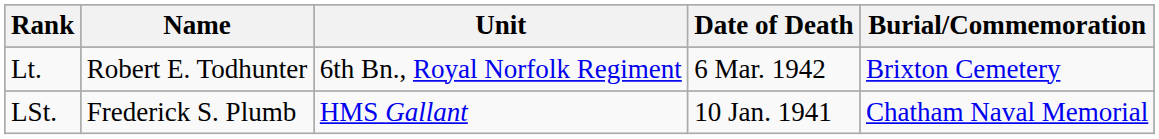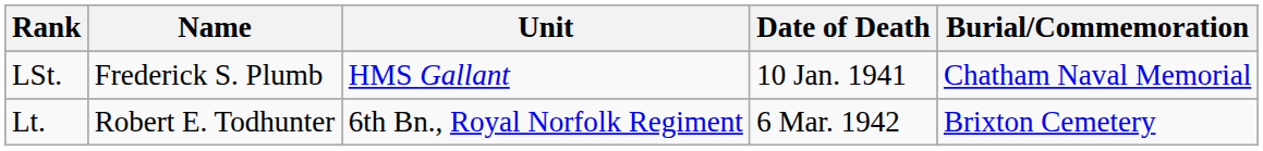rows swapped: Lt. <-> LSt.
